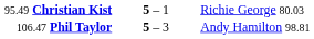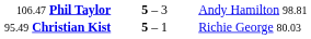rows swapped: 106.47 Phil Taylor <-> 95.49 Christian Kist
